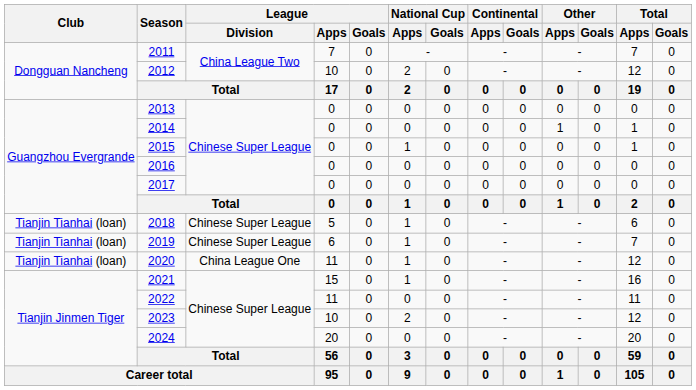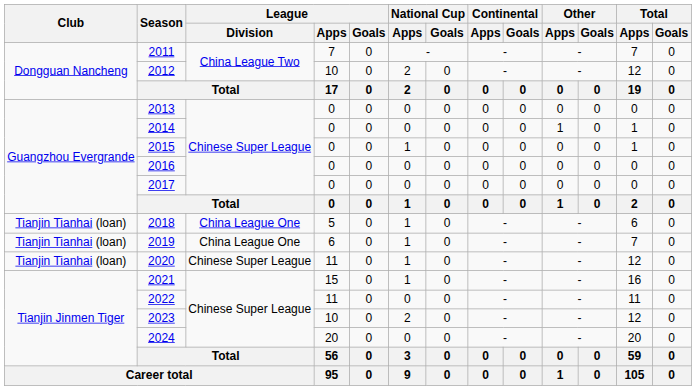2018 | League / Division: Chinese Super League -> China League One
2019 | League / Division: Chinese Super League -> China League One
2020 | League / Division: China League One -> Chinese Super League
